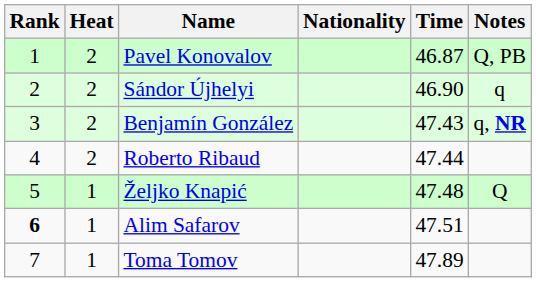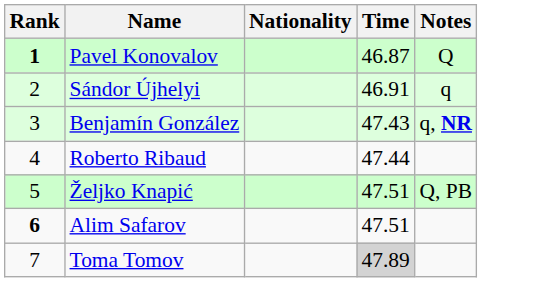- column: Heat | 2 | 2 | 2 | 2 | 1 | 1 | 1
Pavel Konovalov | Rank: normal -> bold
Pavel Konovalov | Notes: Q, PB -> Q
Sándor Újhelyi | Time: 46.90 -> 46.91
Željko Knapić | Time: 47.48 -> 47.51
Željko Knapić | Notes: Q -> Q, PB
Toma Tomov | Time: no background -> lightgrey background
